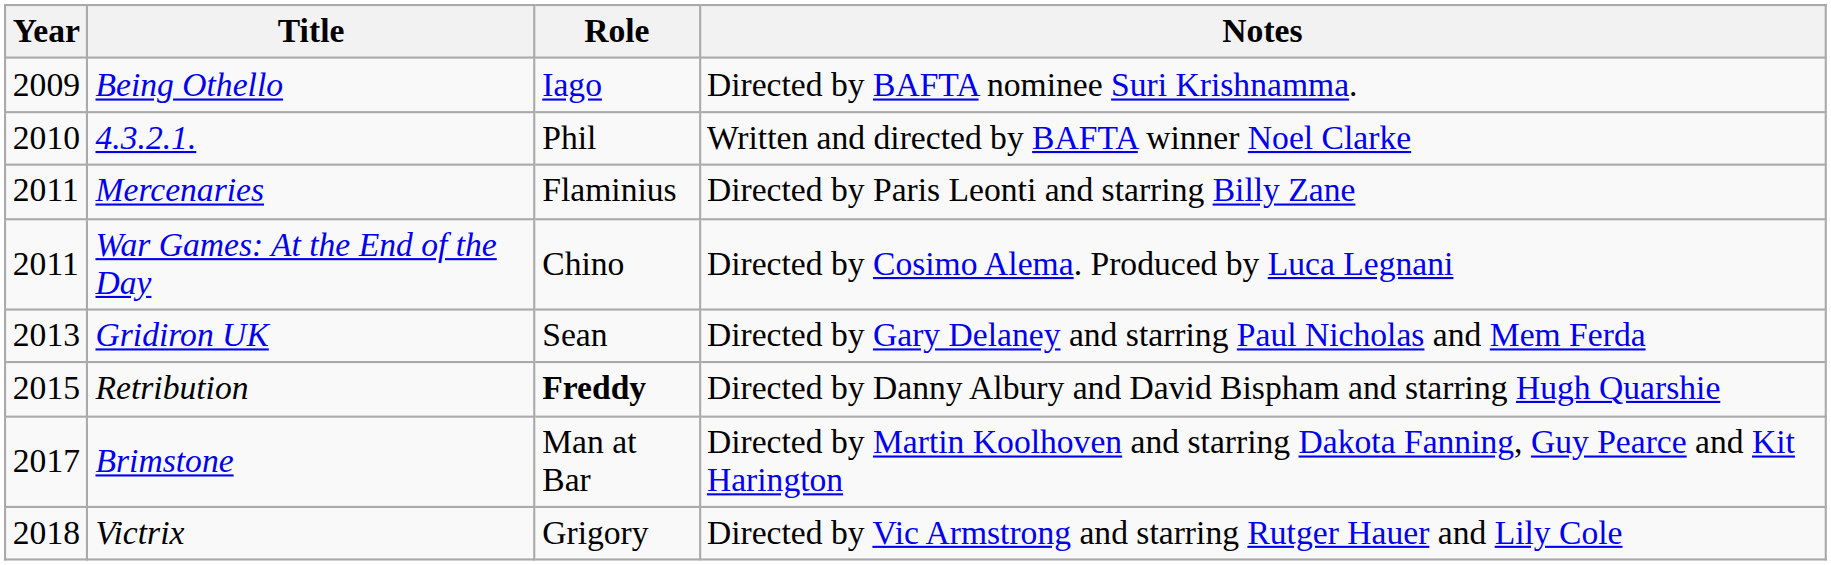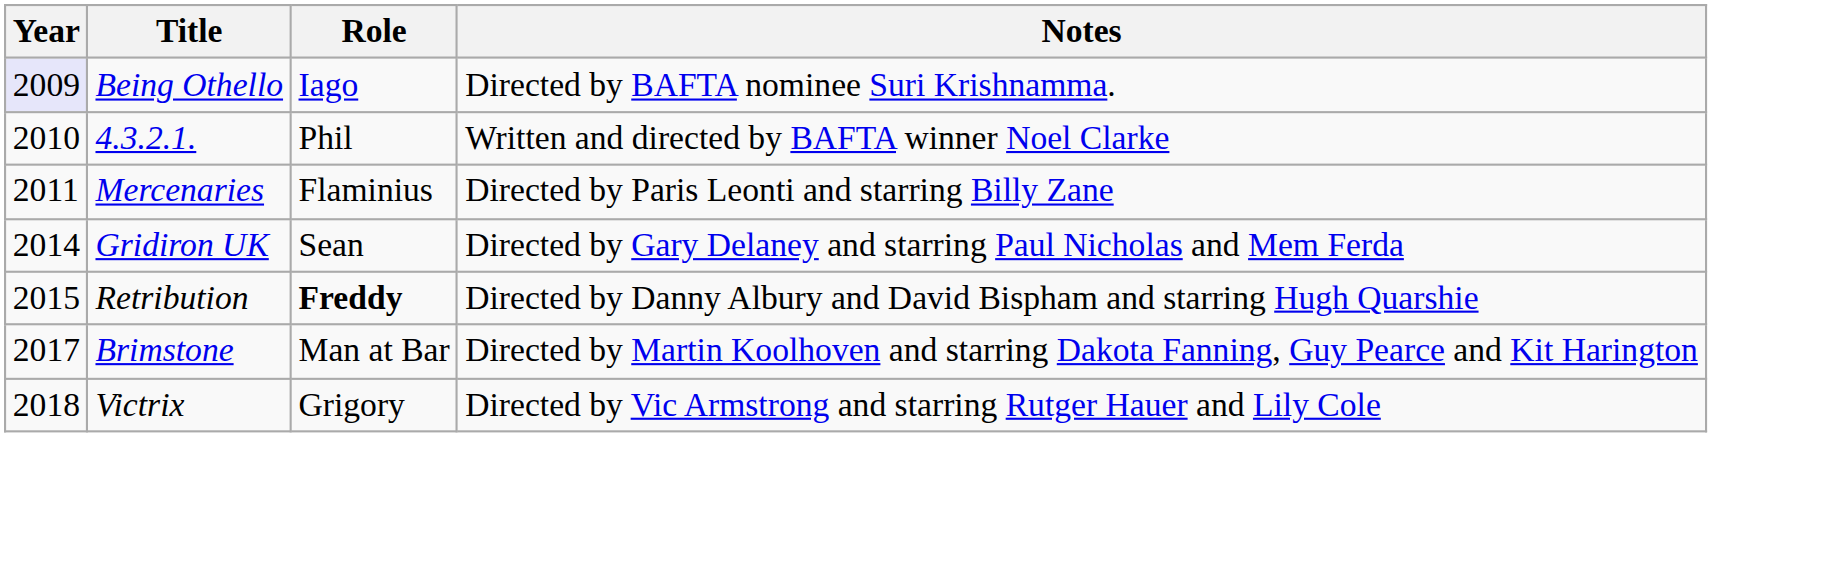Being Othello | Year: no background -> lavender background
- row: 2011 | War Games: At the End of the Day | Chino | Directed by Cosimo Alema. Produced by Luca Legnani
Gridiron UK | Year: 2013 -> 2014
